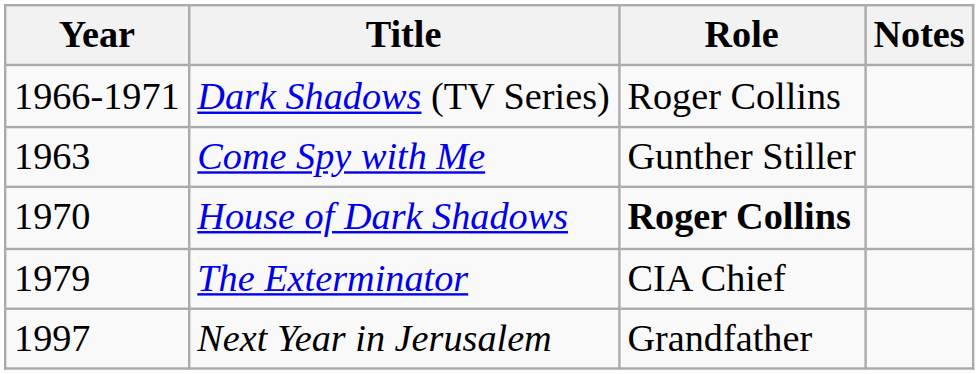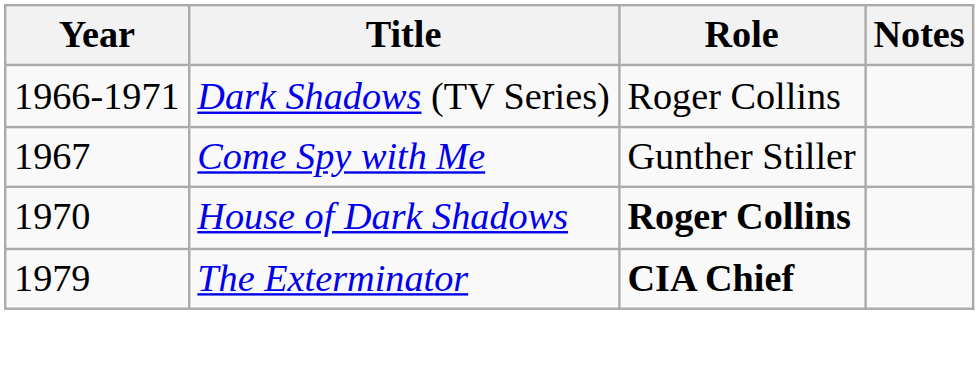Come Spy with Me | Year: 1963 -> 1967
The Exterminator | Role: normal -> bold
- row: 1997 | Next Year in Jerusalem | Grandfather
